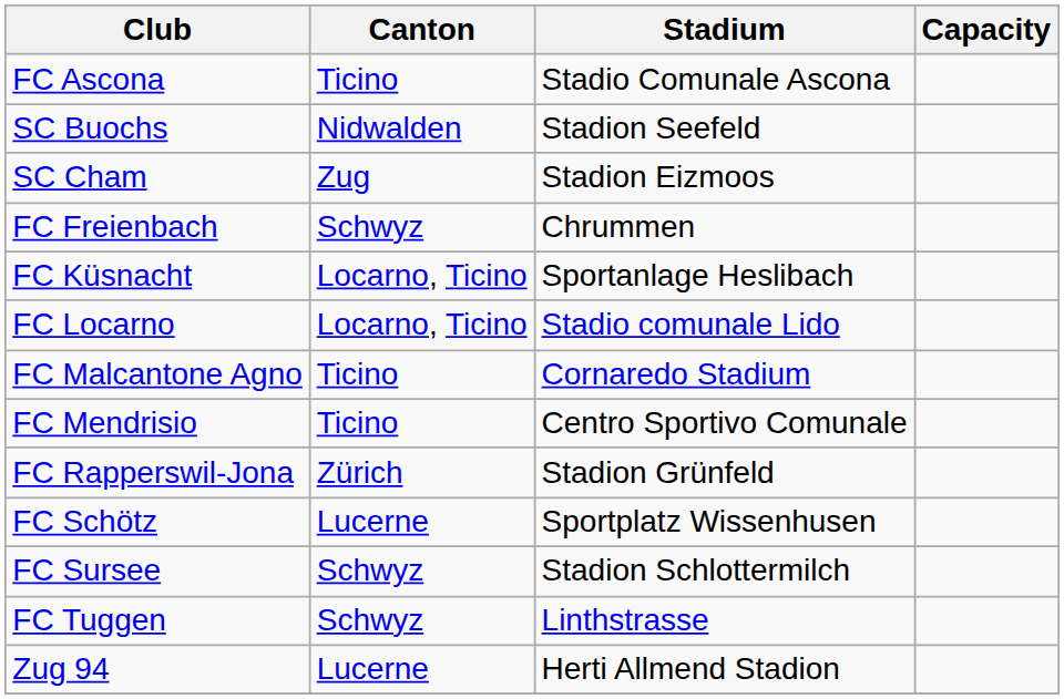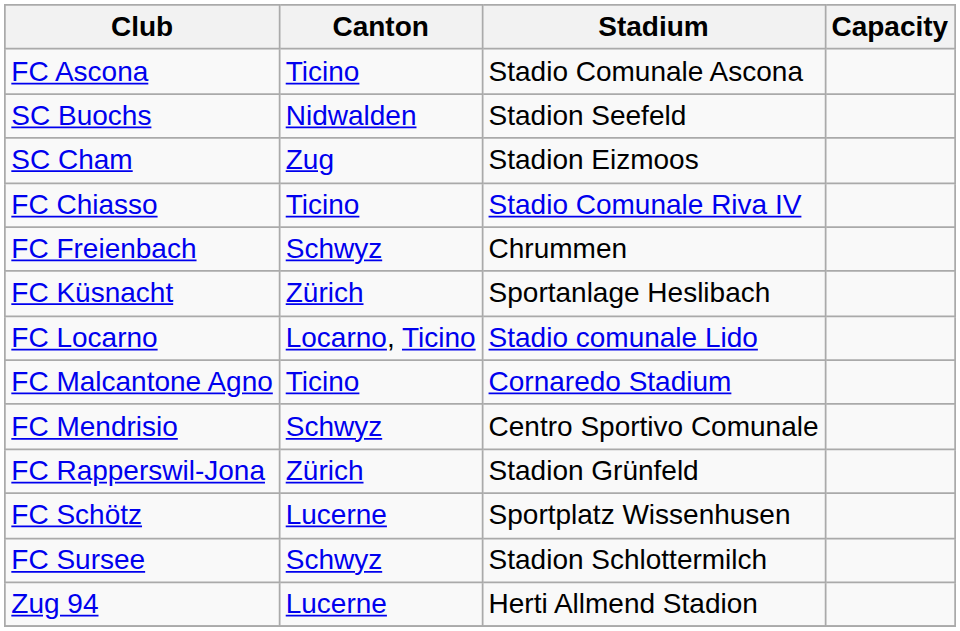+ row: FC Chiasso | Ticino | Stadio Comunale Riva IV
FC Küsnacht | Canton: Locarno, Ticino -> Zürich
FC Mendrisio | Canton: Ticino -> Schwyz
- row: FC Tuggen | Schwyz | Linthstrasse
